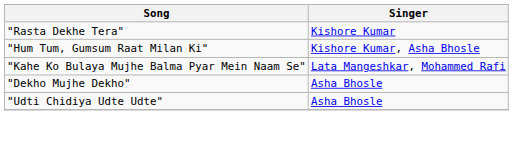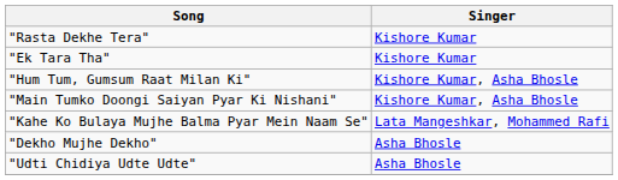+ row: "Ek Tara Tha" | Kishore Kumar
+ row: "Main Tumko Doongi Saiyan Pyar Ki Nishani" | Kishore Kumar, Asha Bhosle
